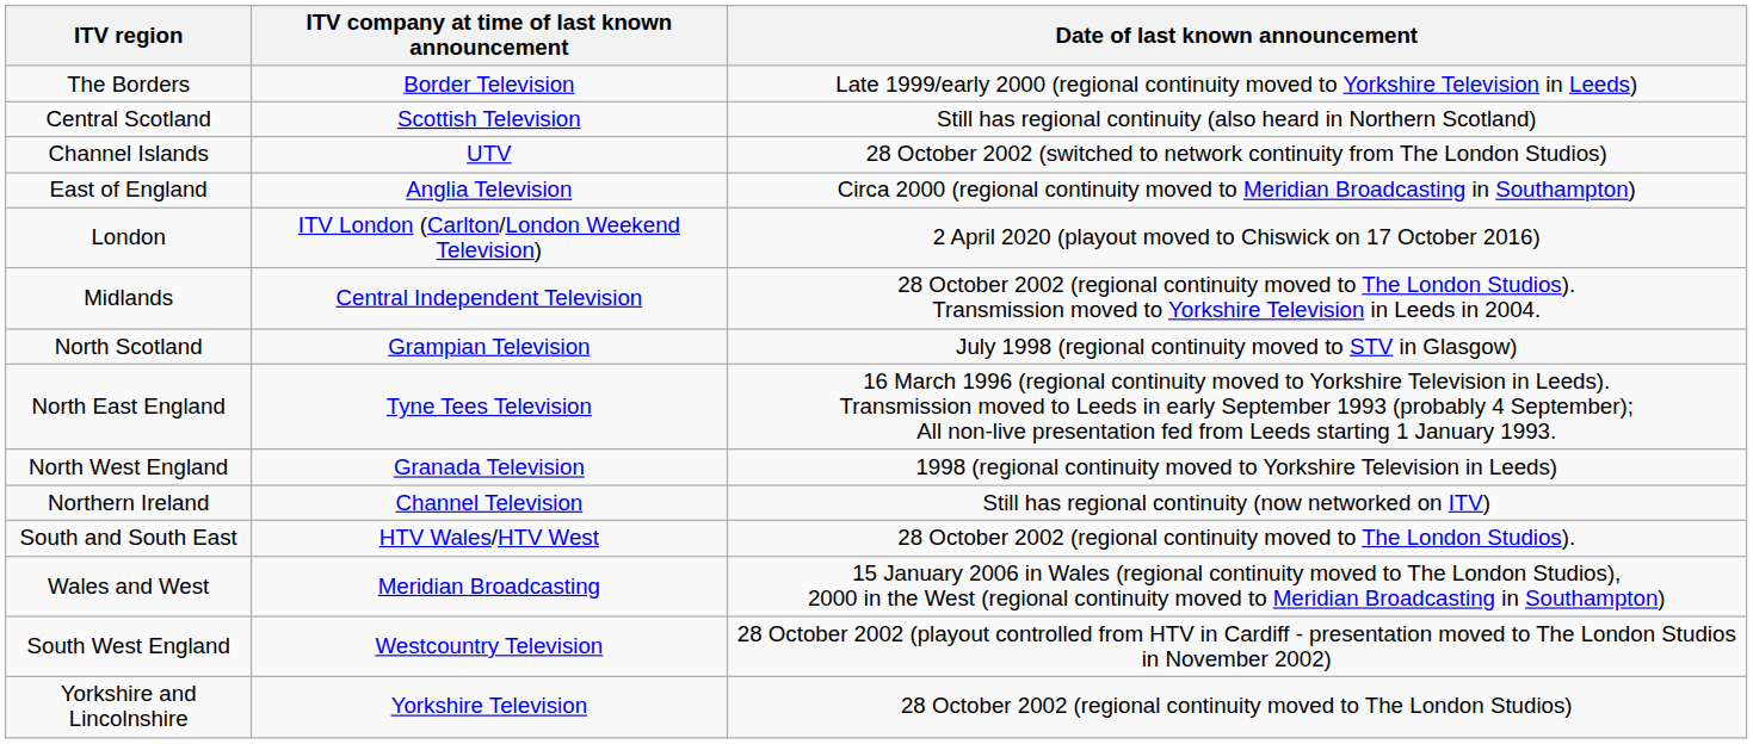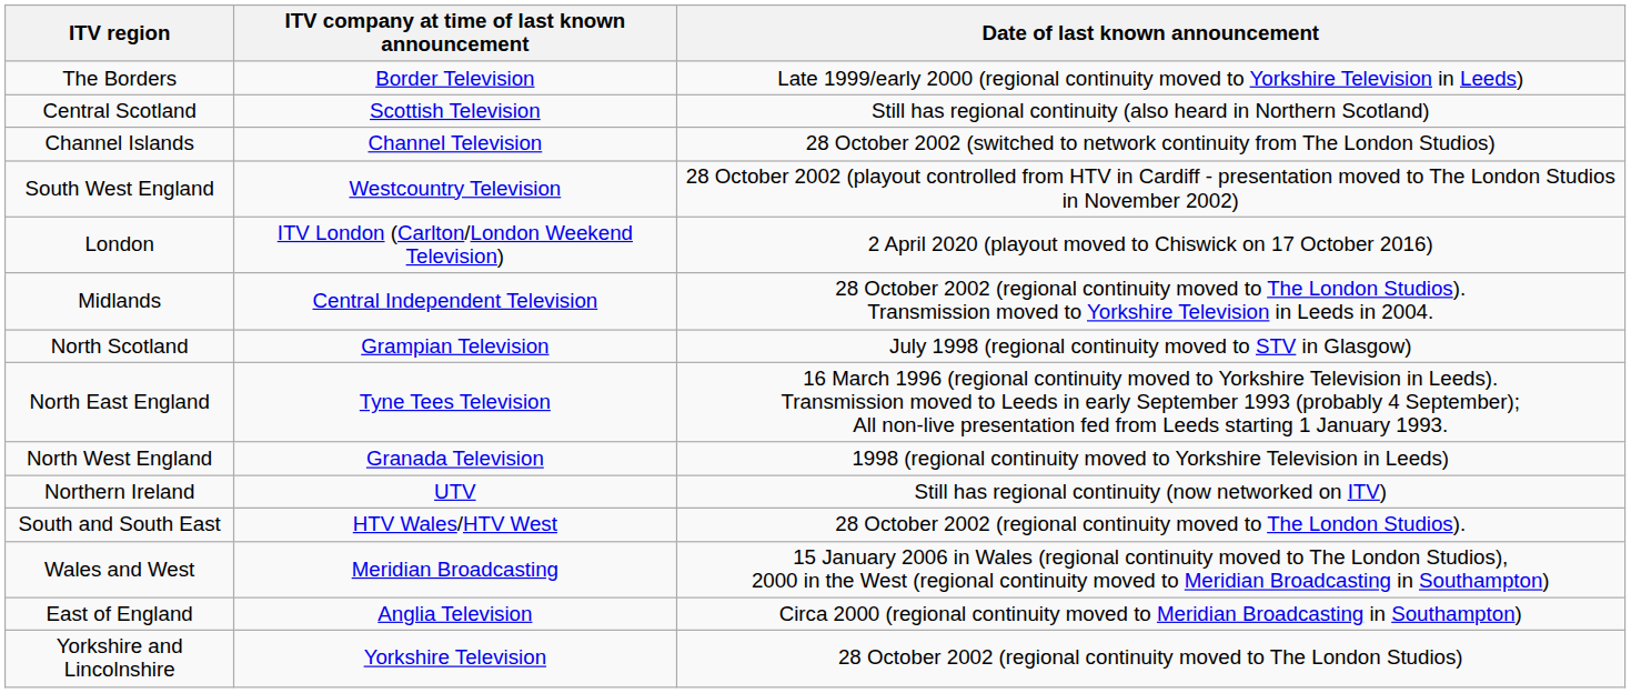Channel Islands | ITV company at time of last known announcement: UTV -> Channel Television
rows swapped: East of England <-> South West England
Northern Ireland | ITV company at time of last known announcement: Channel Television -> UTV
